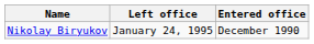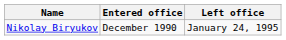columns swapped: Entered office <-> Left office
